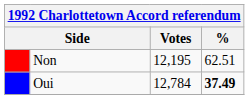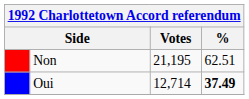Non | Votes: 12,195 -> 21,195
Oui | Votes: 12,784 -> 12,714
